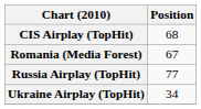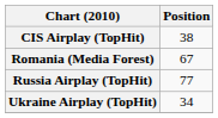CIS Airplay (TopHit) | Position: 68 -> 38
